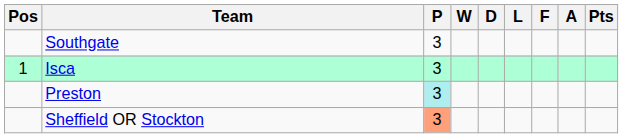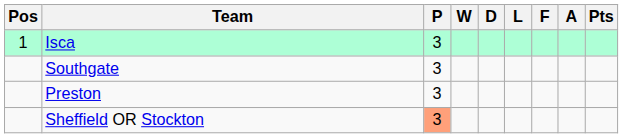rows swapped: Isca <-> Southgate
Preston | P: paleturquoise background -> no background
